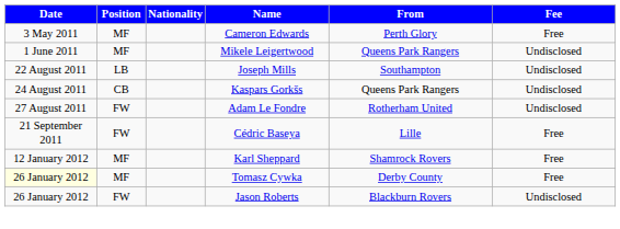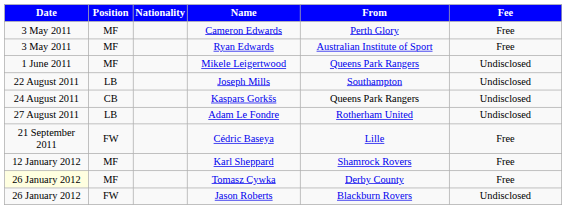+ row: 3 May 2011 | MF | Ryan Edwards | Australian Institute of Sport | Free
Adam Le Fondre | Position: FW -> LB
